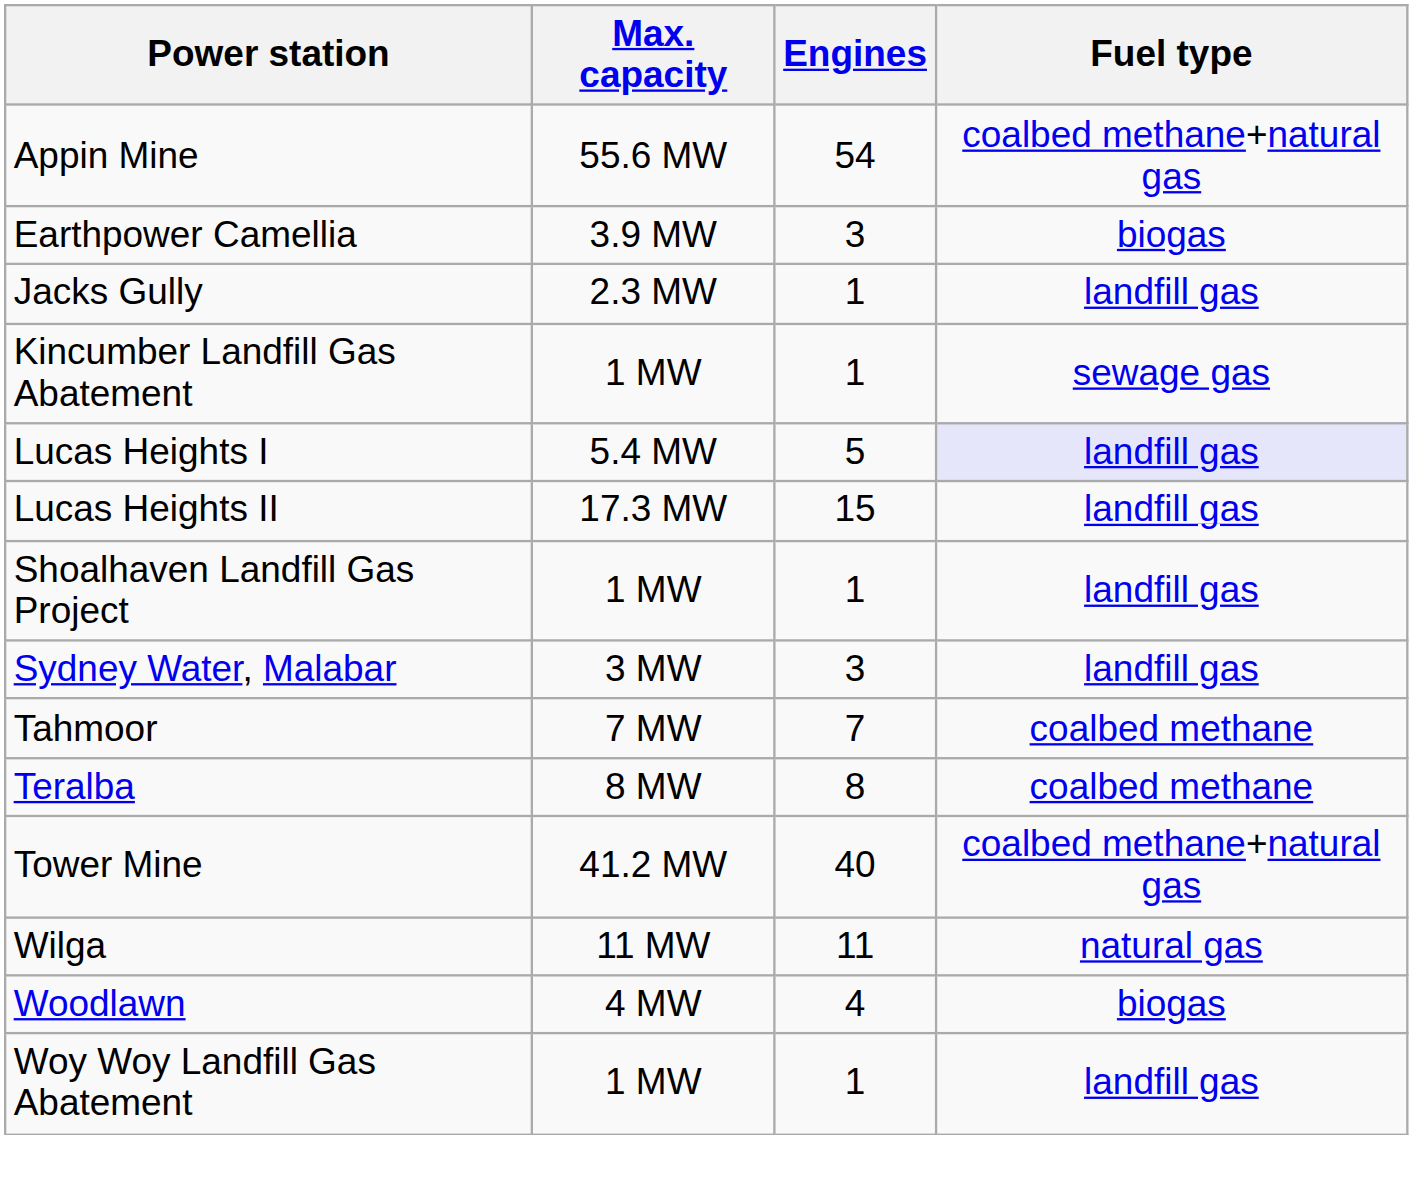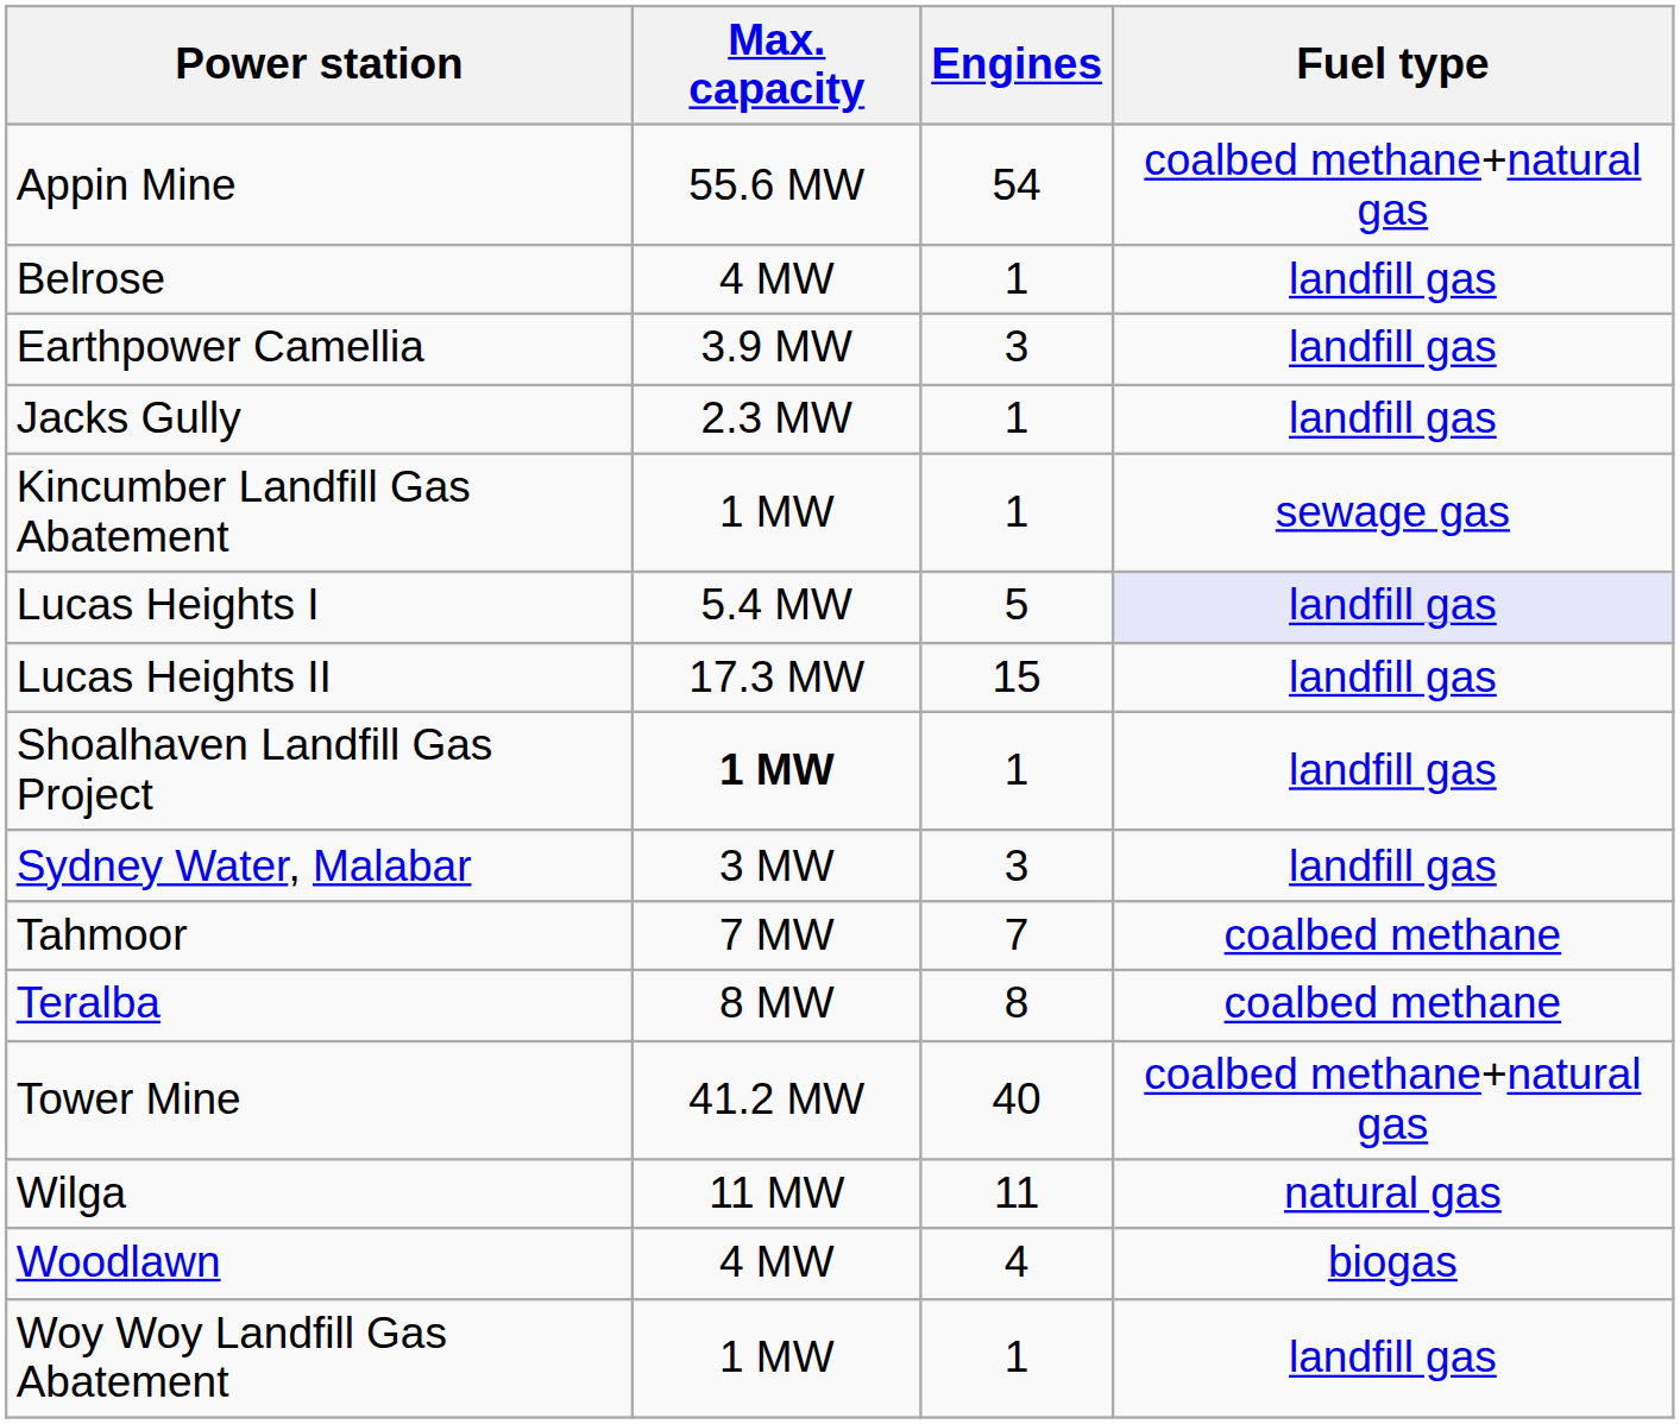+ row: Belrose | 4 MW | 1 | landfill gas
Earthpower Camellia | Fuel type: biogas -> landfill gas
Shoalhaven Landfill Gas Project | Max. capacity: normal -> bold
